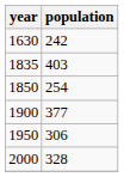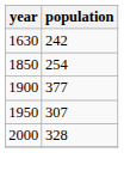- row: 1835 | 403
1950 | population: 306 -> 307
